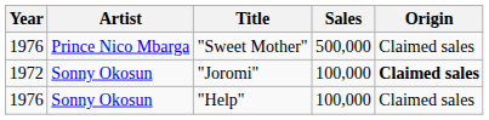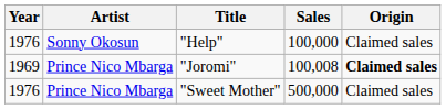rows swapped: "Sweet Mother" <-> "Help"
"Joromi" | Year: 1972 -> 1969
"Joromi" | Artist: Sonny Okosun -> Prince Nico Mbarga
"Joromi" | Sales: 100,000 -> 100,008
